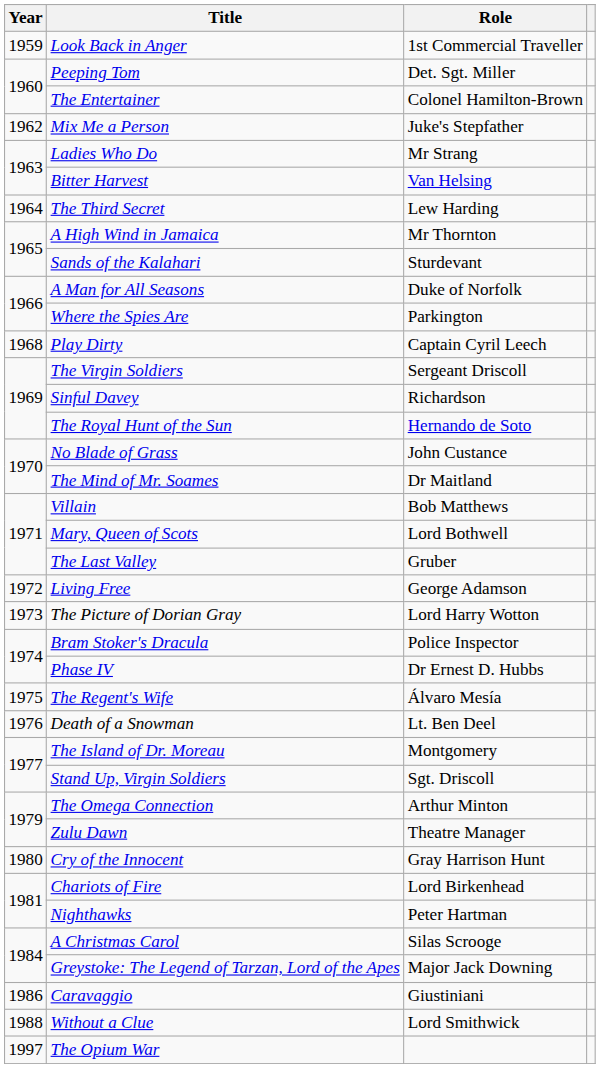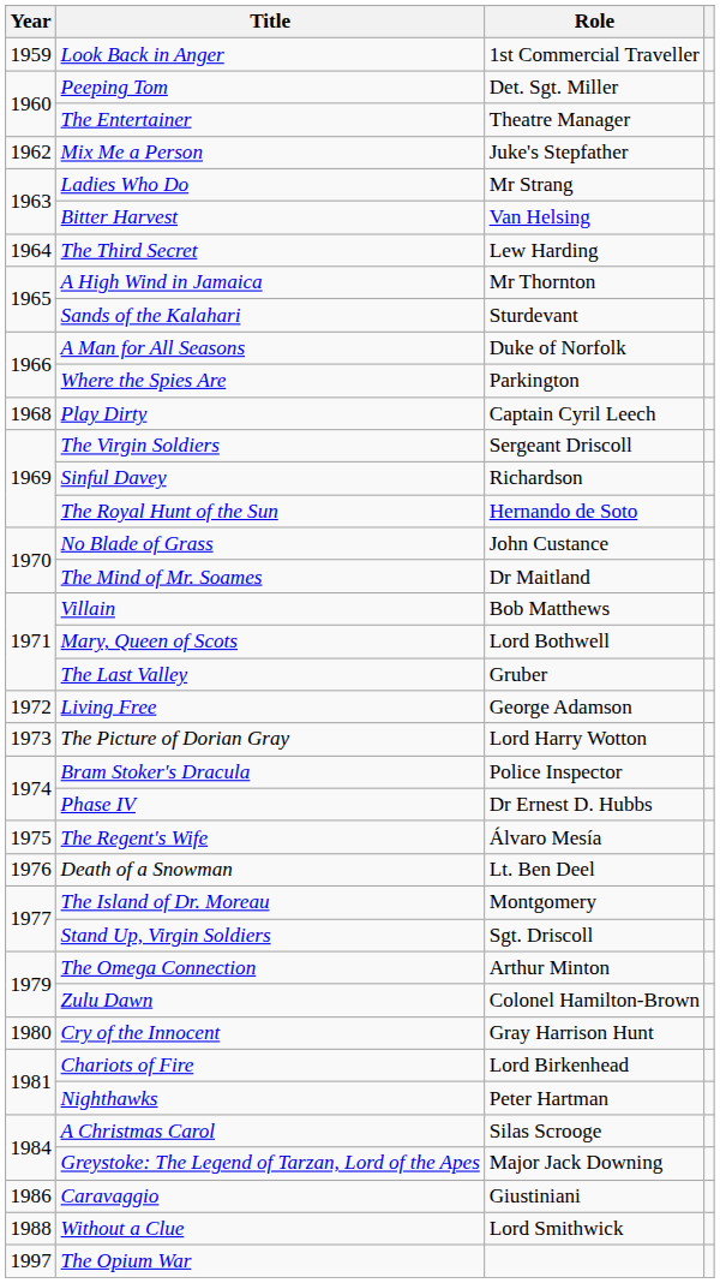The Entertainer | Role: Colonel Hamilton-Brown -> Theatre Manager
Zulu Dawn | Role: Theatre Manager -> Colonel Hamilton-Brown
